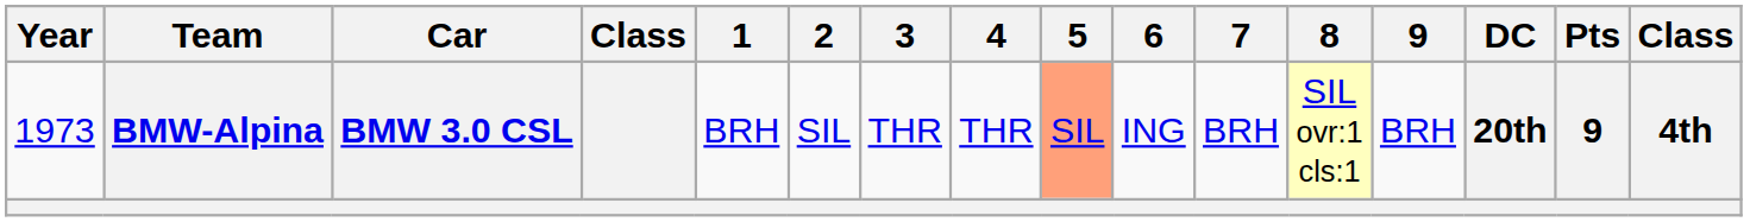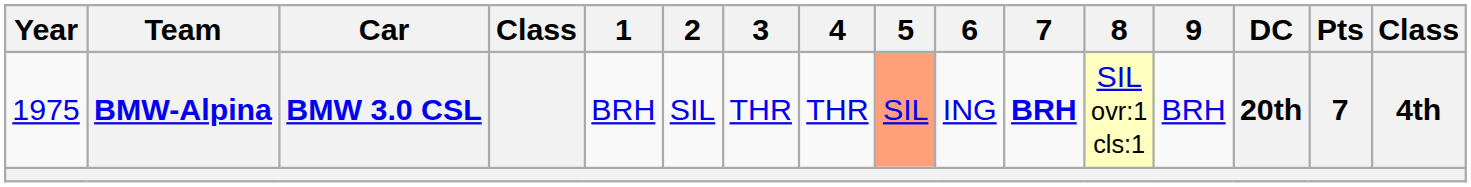BMW-Alpina | Year: 1973 -> 1975
BMW-Alpina | 7: normal -> bold
BMW-Alpina | Pts: 9 -> 7
